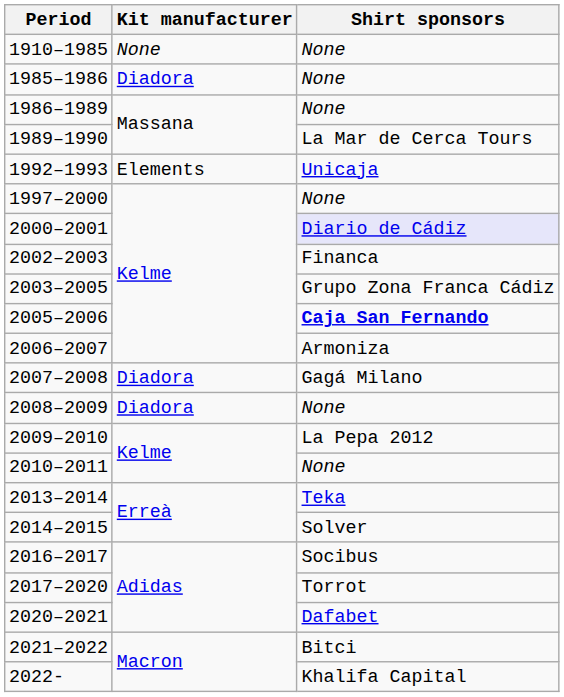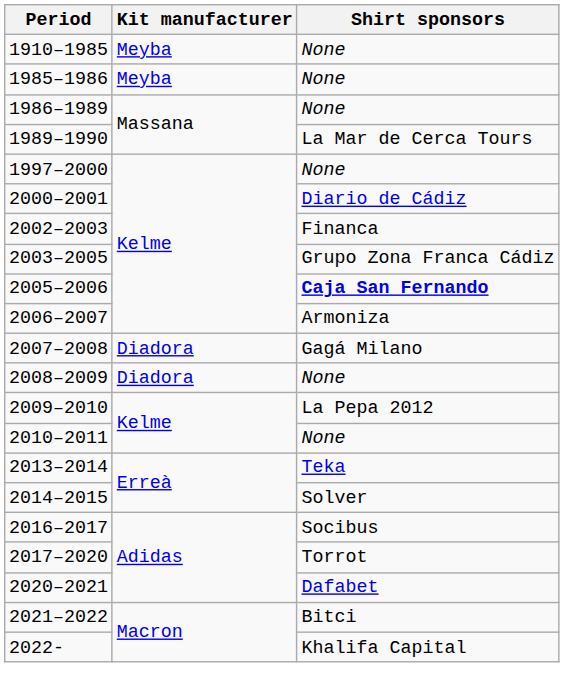1910–1985 | Kit manufacturer: None -> Meyba
1985–1986 | Kit manufacturer: Diadora -> Meyba
- row: 1992–1993 | Elements | Unicaja
2000–2001 | Shirt sponsors: lavender background -> no background
